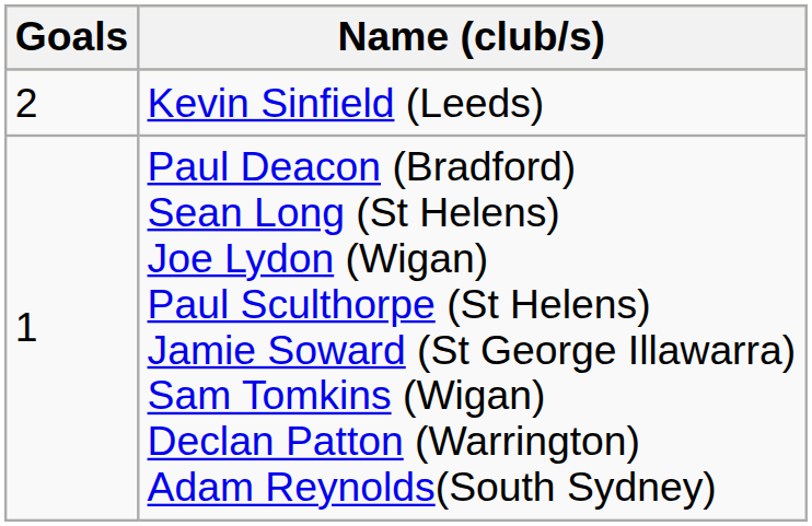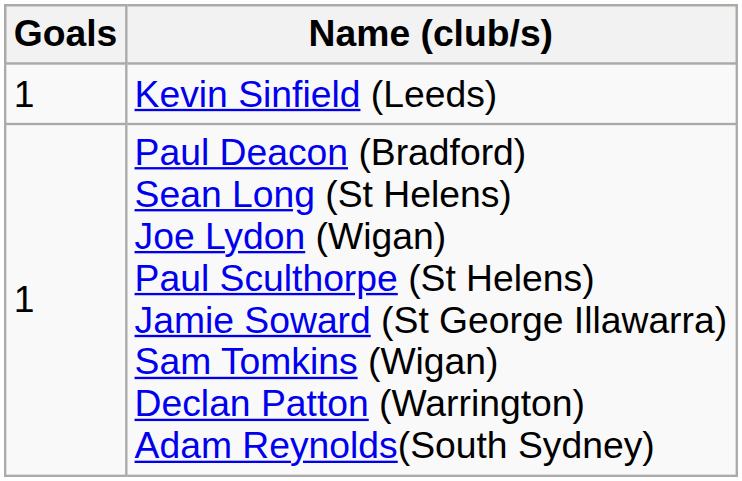Kevin Sinfield (Leeds) | Goals: 2 -> 1
